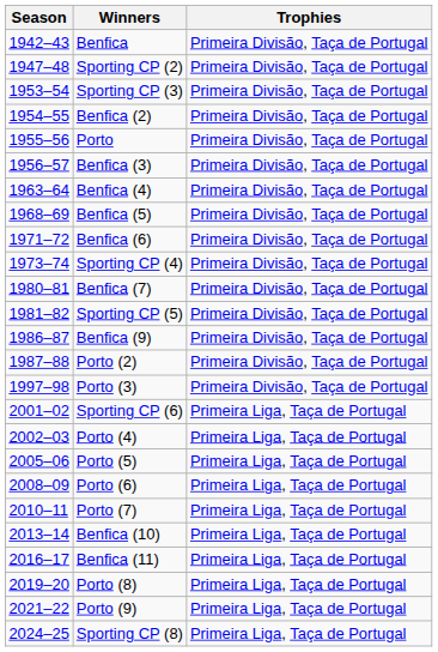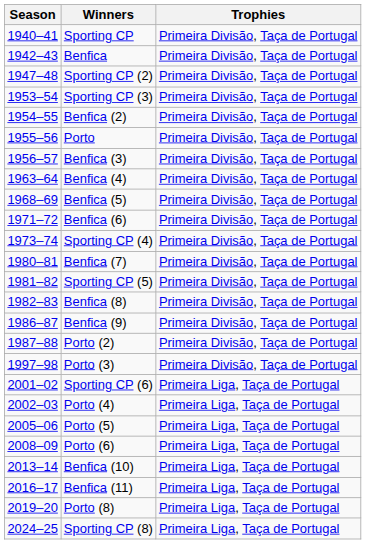+ row: 1940–41 | Sporting CP | Primeira Divisão, Taça de Portugal
+ row: 1982–83 | Benfica (8) | Primeira Divisão, Taça de Portugal
- row: 2010–11 | Porto (7) | Primeira Liga, Taça de Portugal
- row: 2021–22 | Porto (9) | Primeira Liga, Taça de Portugal
